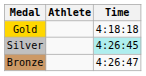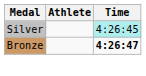- row: Gold | 4:18:18
Bronze | Time: normal -> bold
